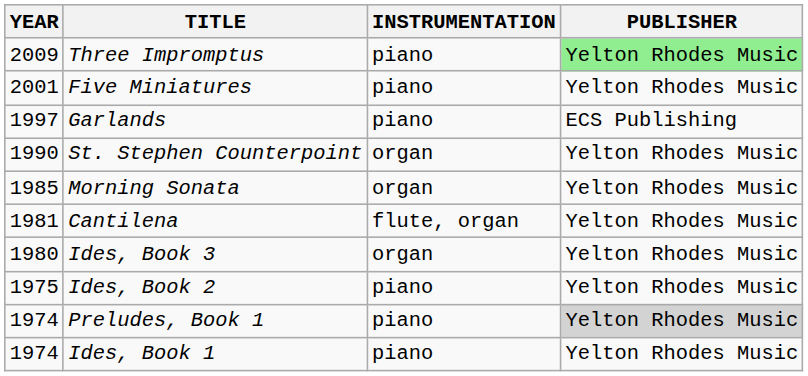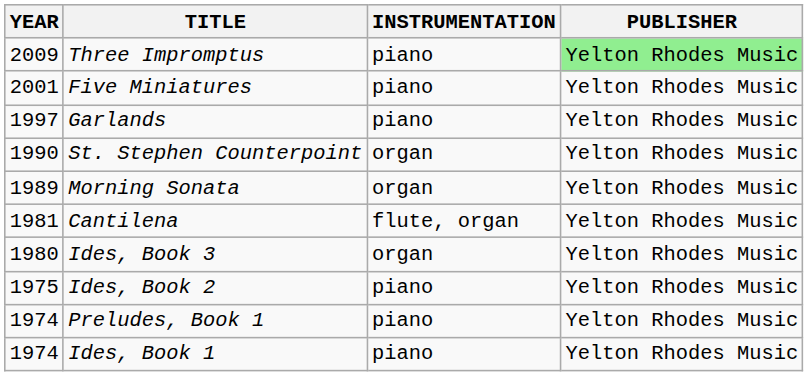Garlands | PUBLISHER: ECS Publishing -> Yelton Rhodes Music
Morning Sonata | YEAR: 1985 -> 1989
Preludes, Book 1 | PUBLISHER: lightgrey background -> no background
